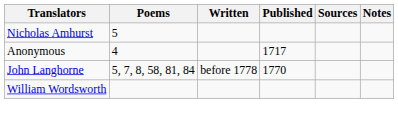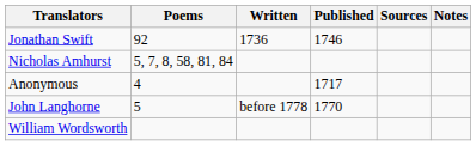+ row: Jonathan Swift | 92 | 1736 | 1746
Nicholas Amhurst | Poems: 5 -> 5, 7, 8, 58, 81, 84
John Langhorne | Poems: 5, 7, 8, 58, 81, 84 -> 5
